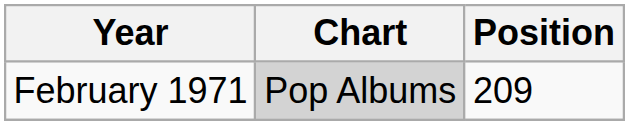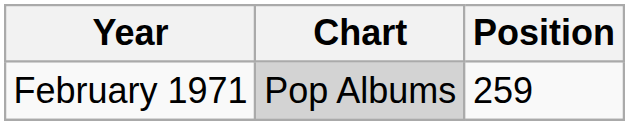February 1971 | Position: 209 -> 259
